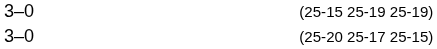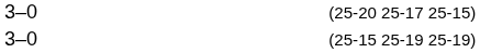rows swapped: (25-20 25-17 25-15) <-> (25-15 25-19 25-19)
